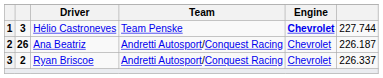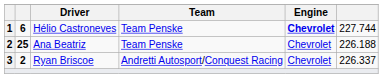Hélio Castroneves | column 2: 3 -> 6
Ana Beatriz | column 2: 26 -> 25
Ana Beatriz | Team: Andretti Autosport/Conquest Racing -> Team Penske
Ana Beatriz | column 6: 226.187 -> 226.188
